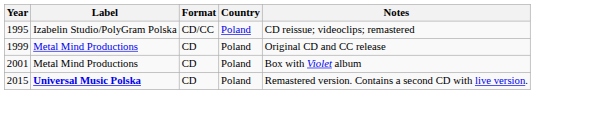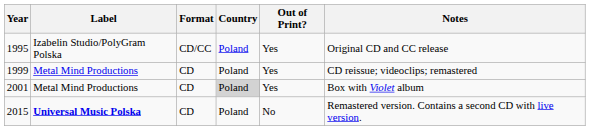+ column: Out of Print? | Yes | Yes | Yes | No
1995 | Notes: CD reissue; videoclips; remastered -> Original CD and CC release
1999 | Notes: Original CD and CC release -> CD reissue; videoclips; remastered
2001 | Country: no background -> lightgrey background
